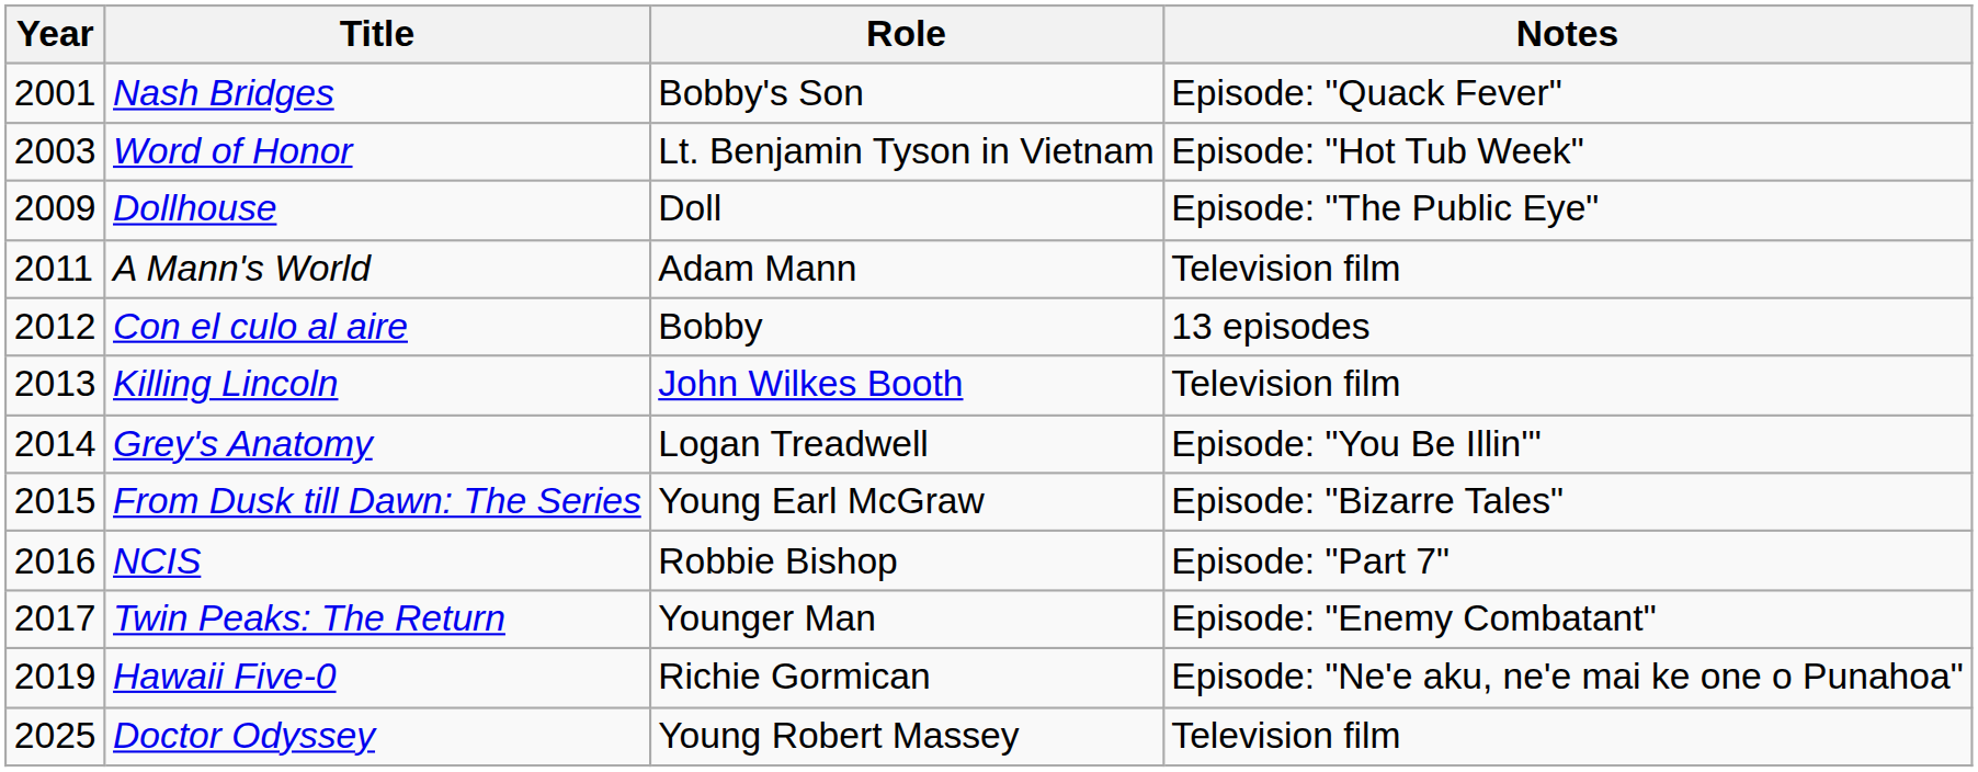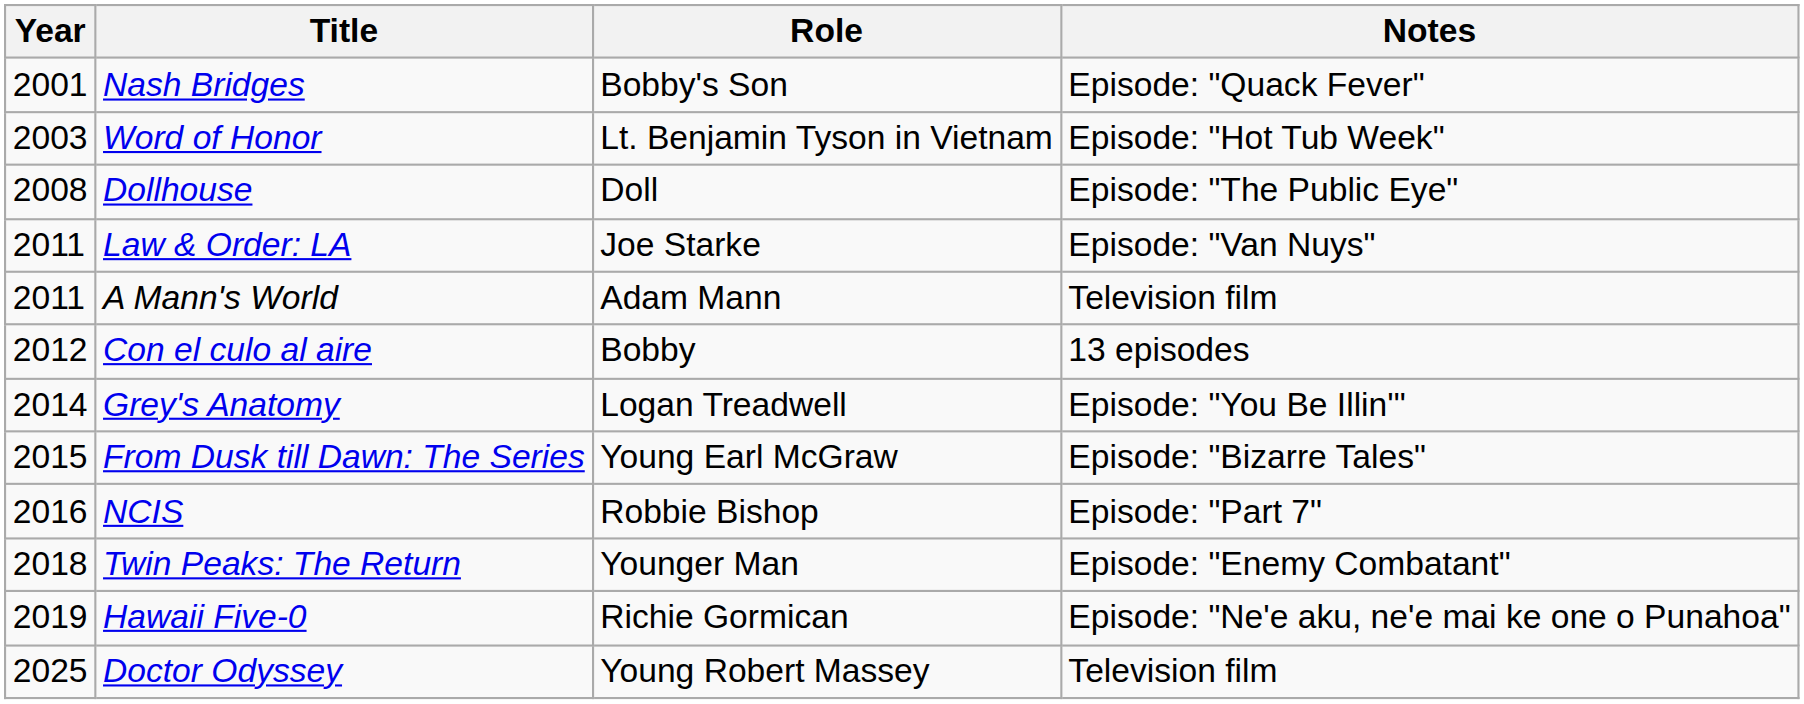Dollhouse | Year: 2009 -> 2008
+ row: 2011 | Law & Order: LA | Joe Starke | Episode: "Van Nuys"
- row: 2013 | Killing Lincoln | John Wilkes Booth | Television film
Twin Peaks: The Return | Year: 2017 -> 2018
